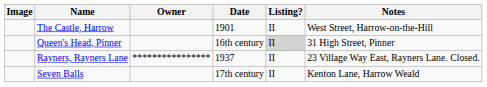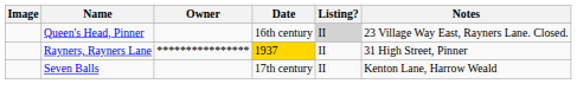- row: The Castle, Harrow | 1901 | II | West Street, Harrow-on-the-Hill
Queen's Head, Pinner | Notes: 31 High Street, Pinner -> 23 Village Way East, Rayners Lane. Closed.
Rayners, Rayners Lane | Date: no background -> gold background
Rayners, Rayners Lane | Notes: 23 Village Way East, Rayners Lane. Closed. -> 31 High Street, Pinner
